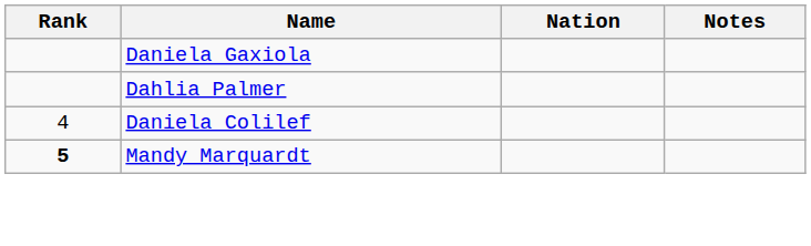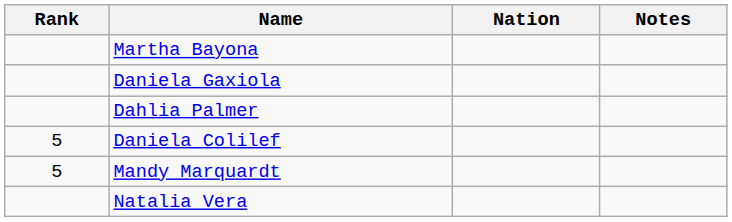+ row: Martha Bayona
Daniela Colilef | Rank: 4 -> 5
Mandy Marquardt | Rank: bold -> normal
+ row: Natalia Vera
